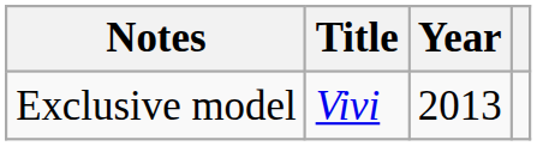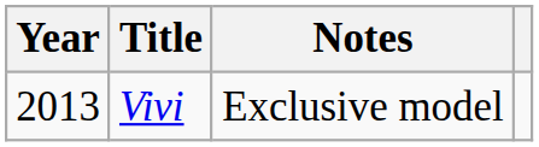columns swapped: Year <-> Notes
